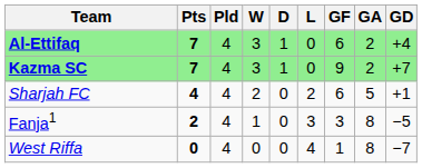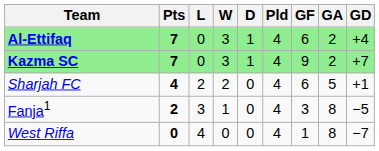columns swapped: Pld <-> L
